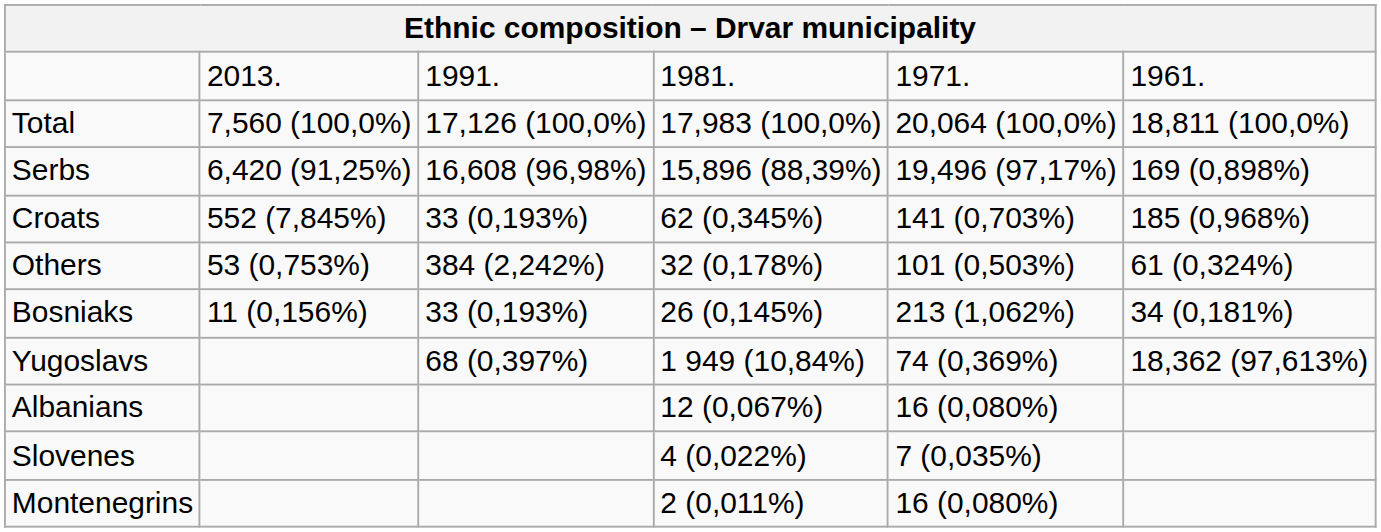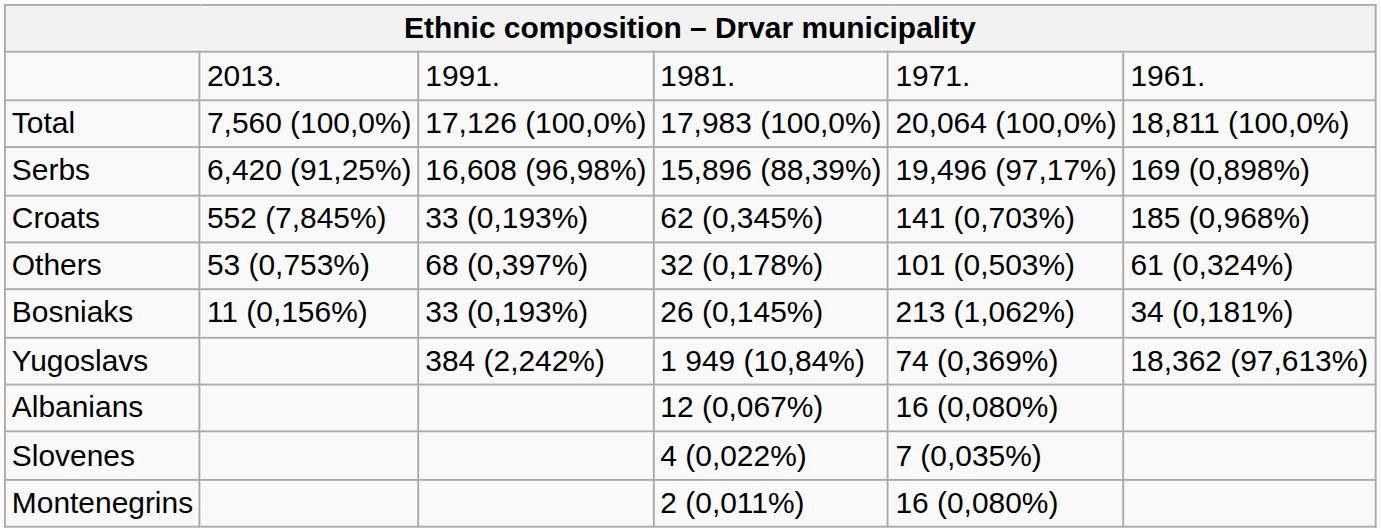Others | column 3: 384 (2,242%) -> 68 (0,397%)
Yugoslavs | column 3: 68 (0,397%) -> 384 (2,242%)
